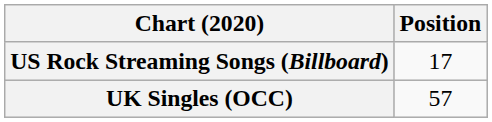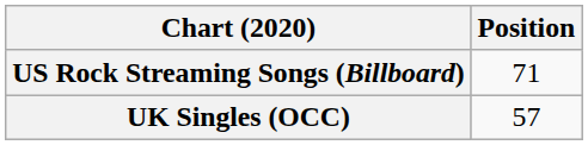US Rock Streaming Songs (Billboard) | Position: 17 -> 71
